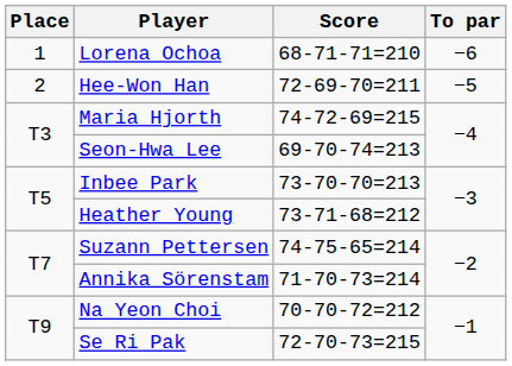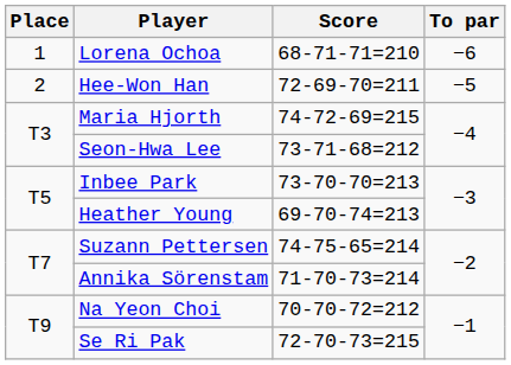Seon-Hwa Lee | Score: 69-70-74=213 -> 73-71-68=212
Heather Young | Score: 73-71-68=212 -> 69-70-74=213
